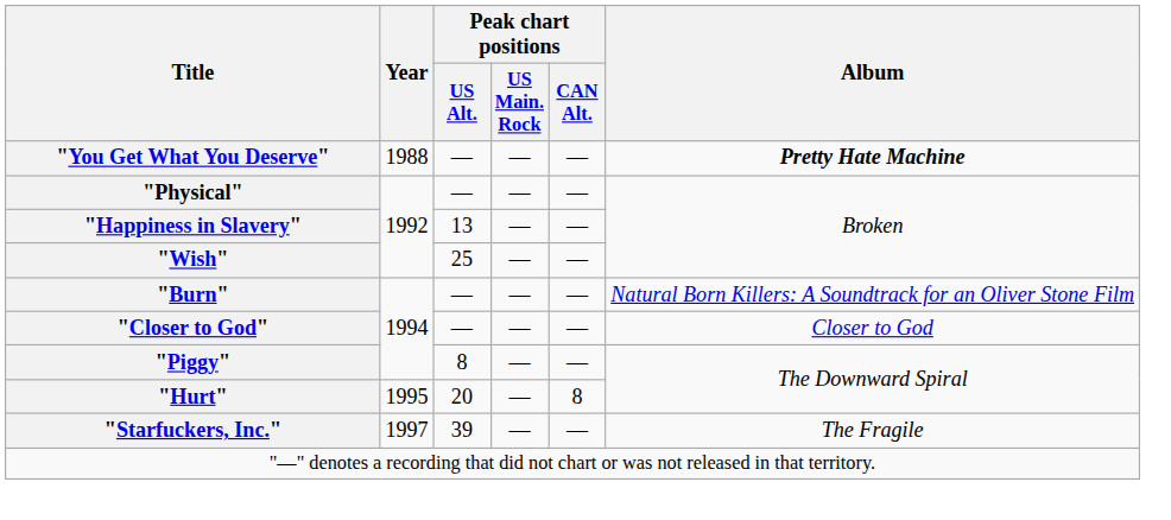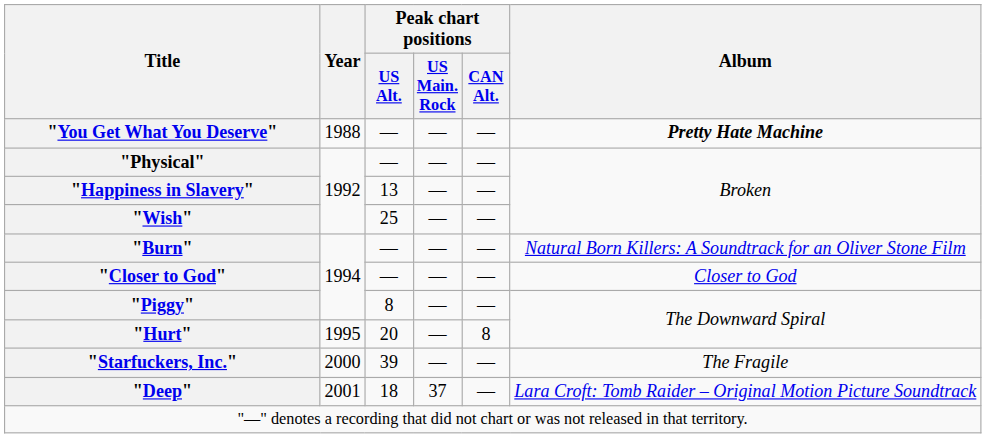"Starfuckers, Inc." | Year: 1997 -> 2000
+ row: "Deep" | 2001 | 18 | 37 | — | Lara Croft: Tomb Raider – Original Motion Picture Soundtrack
